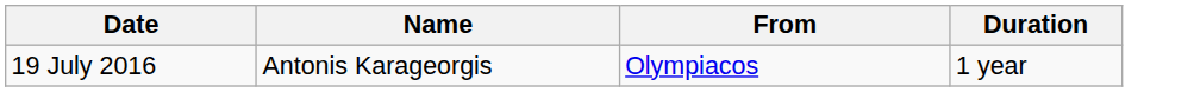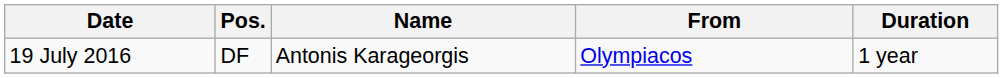+ column: Pos. | DF
